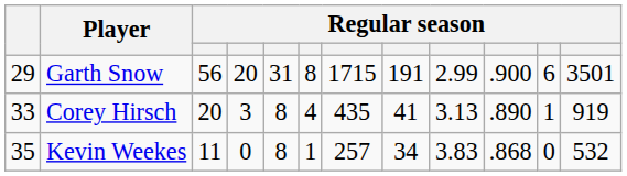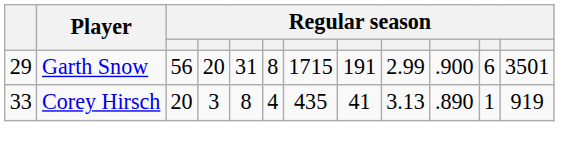- row: 35 | Kevin Weekes | 11 | 0 | 8 | 1 | 257 | 34 | 3.83 | .868 | 0 | 532
